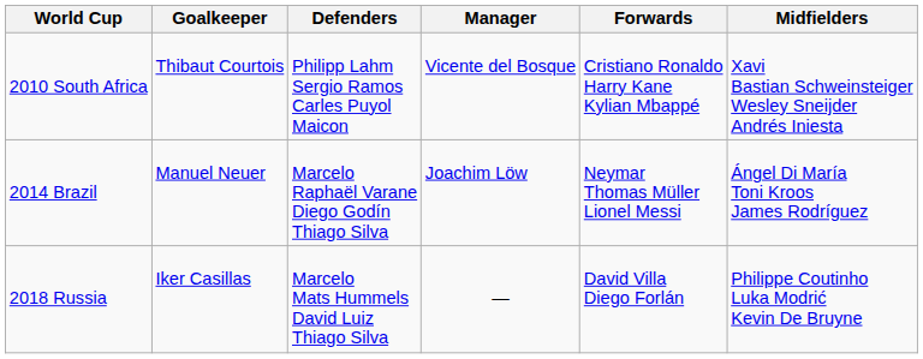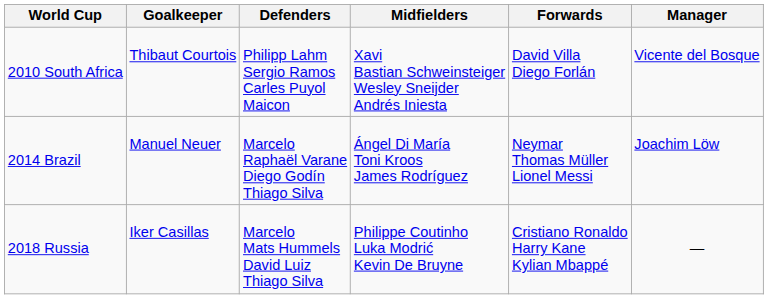columns swapped: Midfielders <-> Manager
2010 South Africa | Forwards: Cristiano Ronaldo Harry Kane Kylian Mbappé -> David Villa Diego Forlán
2018 Russia | Forwards: David Villa Diego Forlán -> Cristiano Ronaldo Harry Kane Kylian Mbappé
